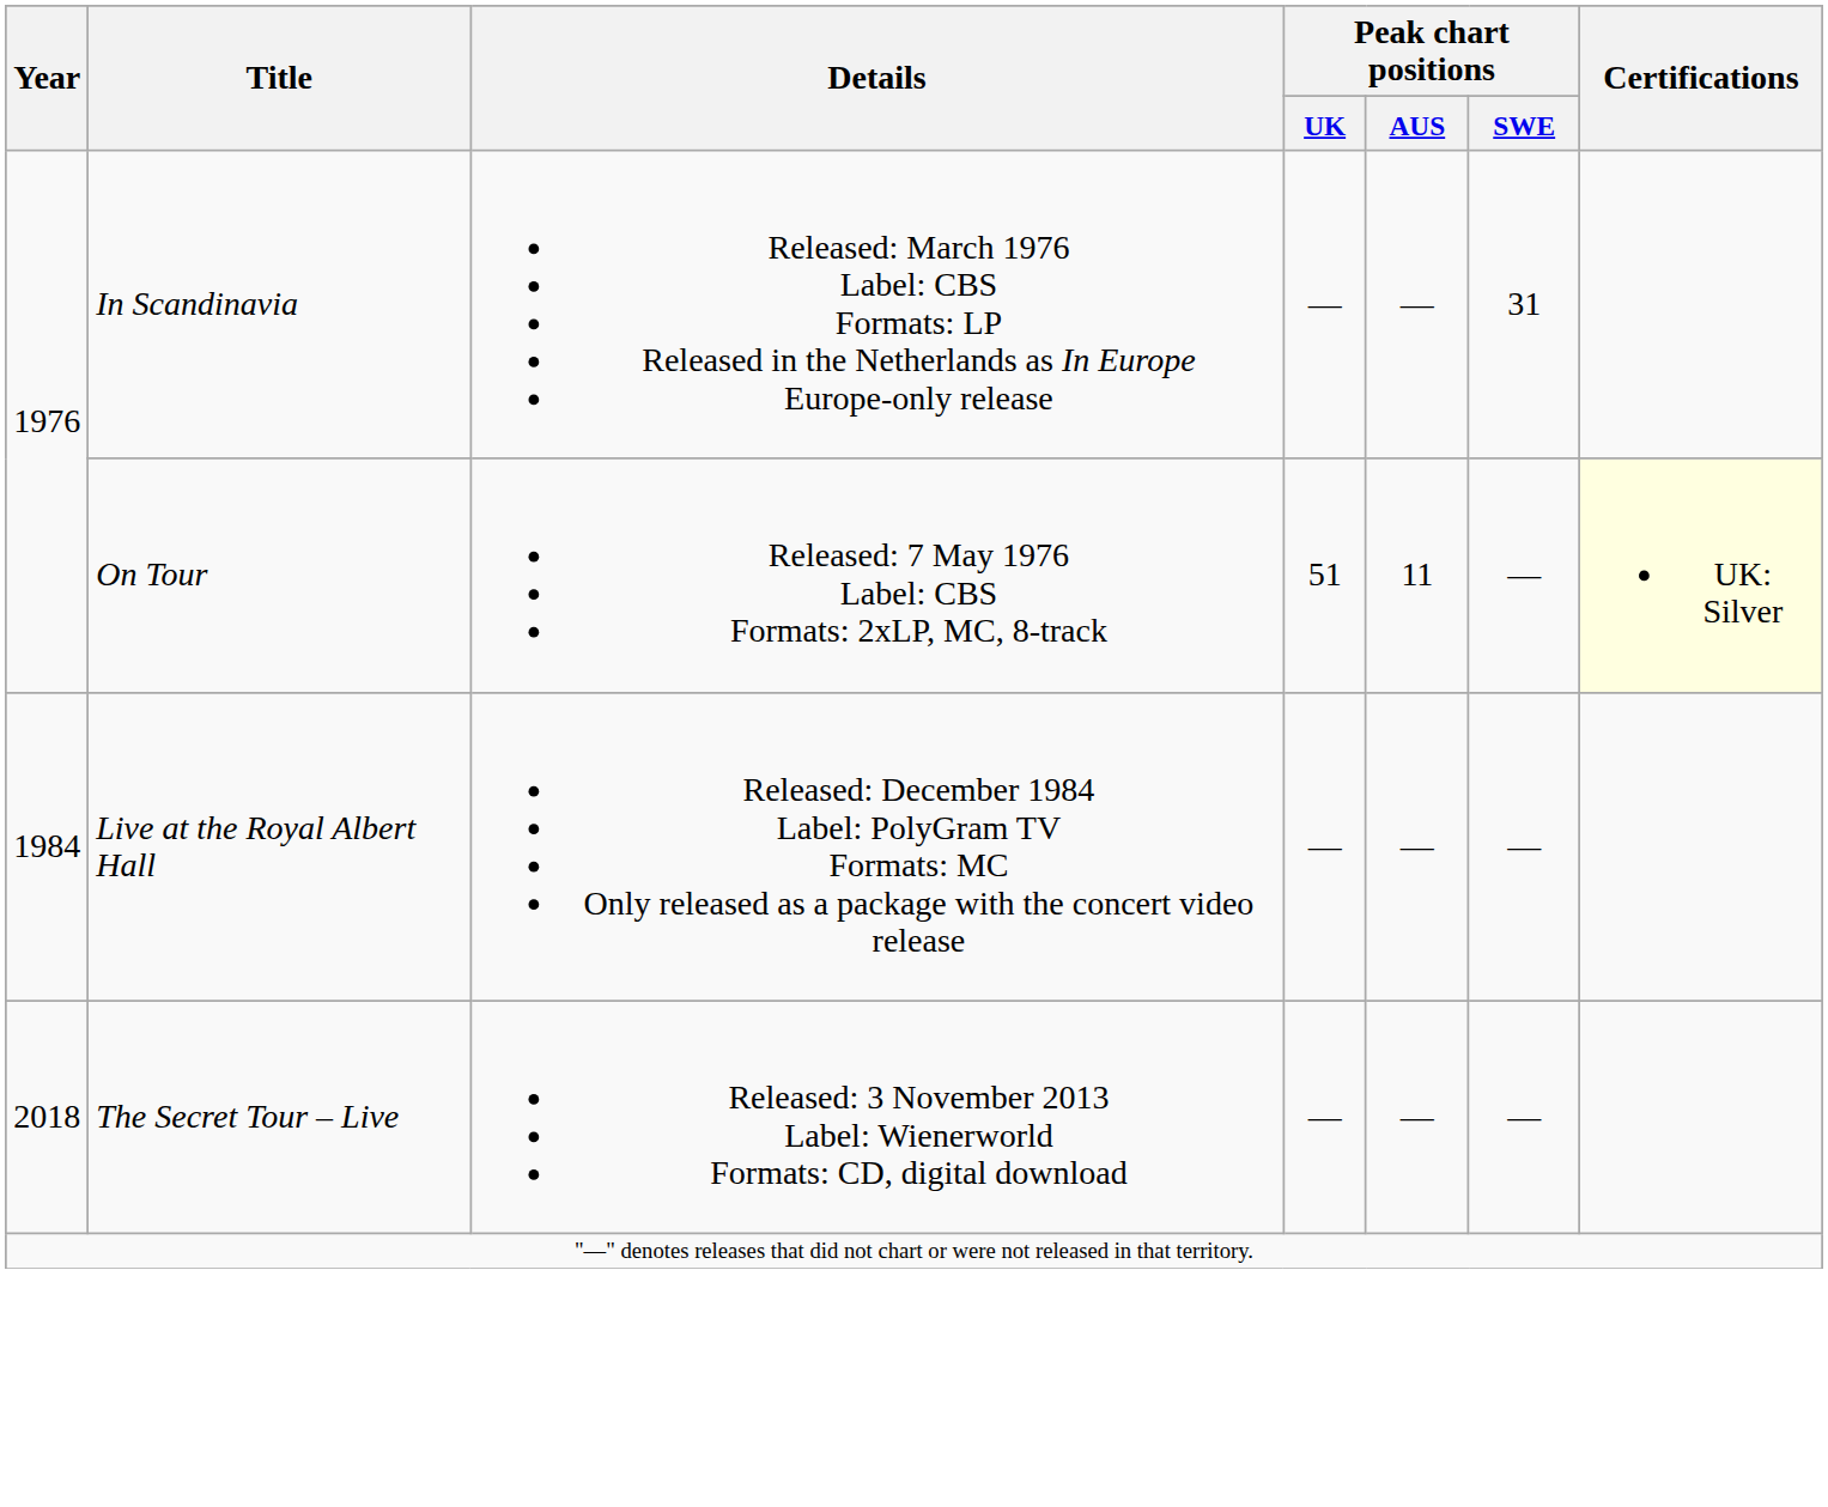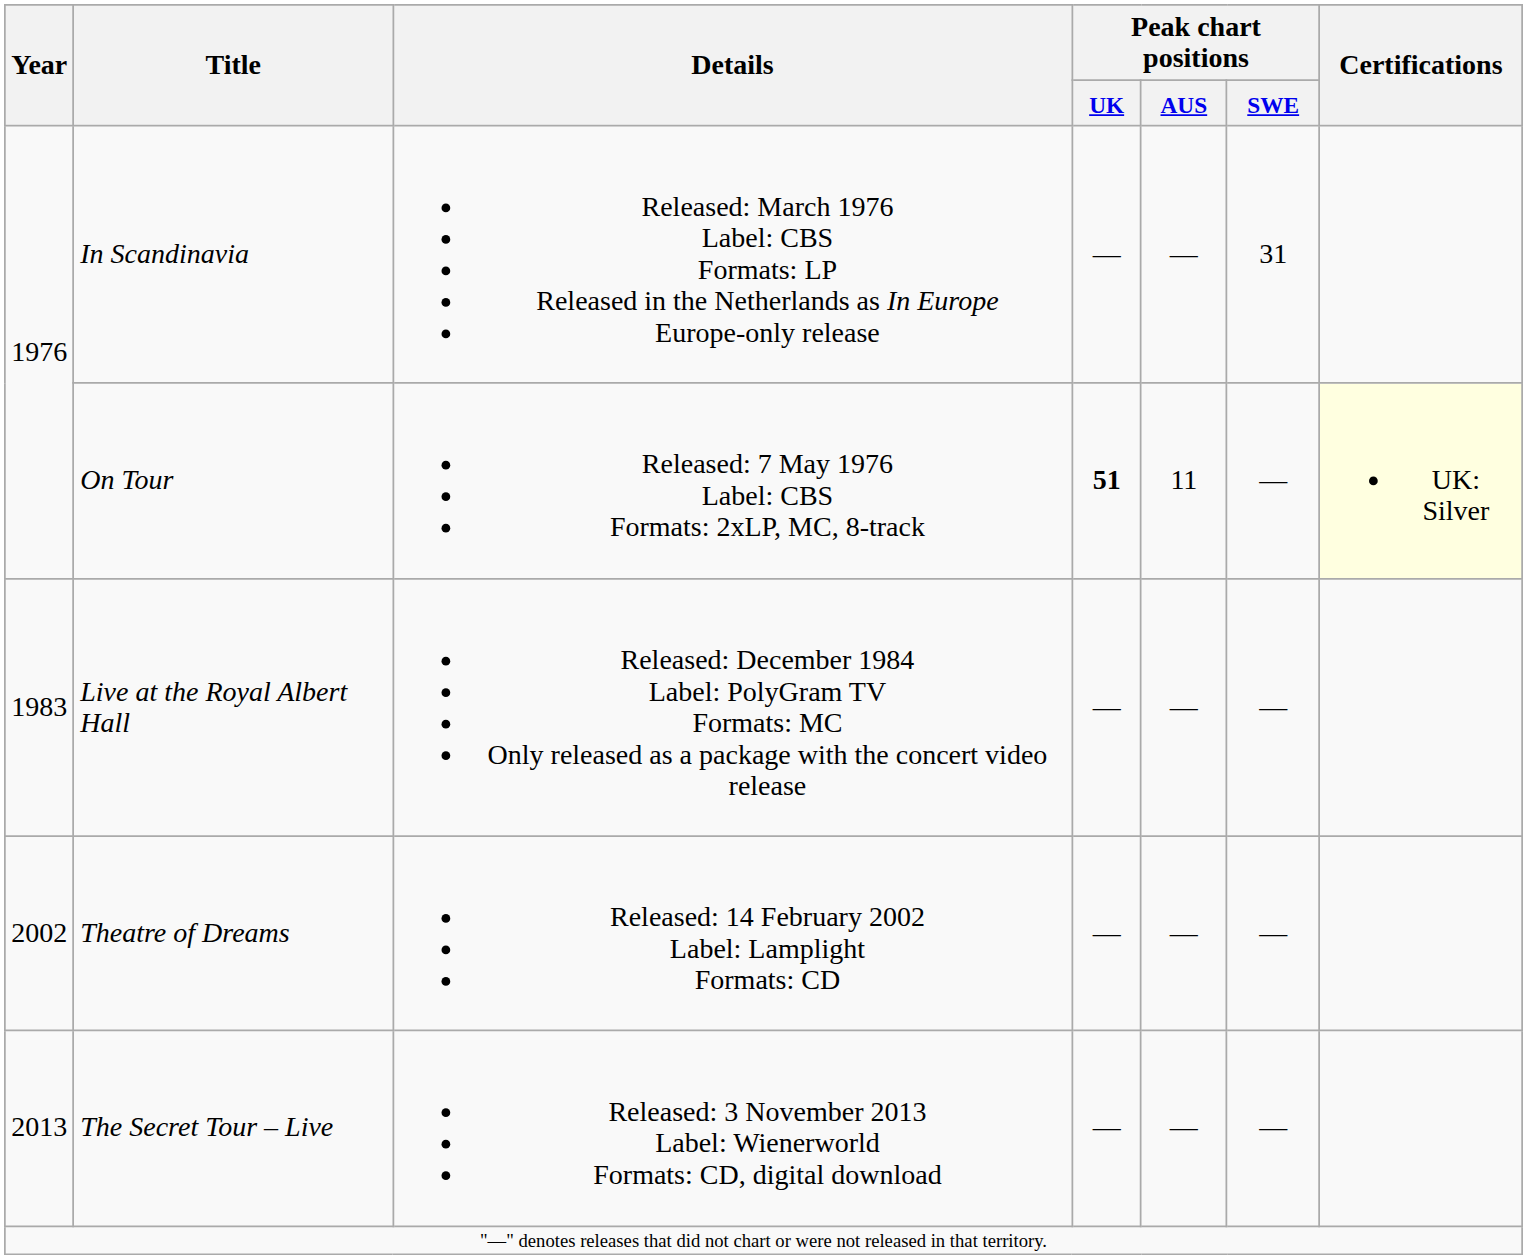On Tour | Peak chart positions / UK: normal -> bold
Live at the Royal Albert Hall | Year: 1984 -> 1983
+ row: 2002 | Theatre of Dreams | Released: 14 February 2002 Label: Lamplight Formats: CD | — | — | —
The Secret Tour – Live | Year: 2018 -> 2013
